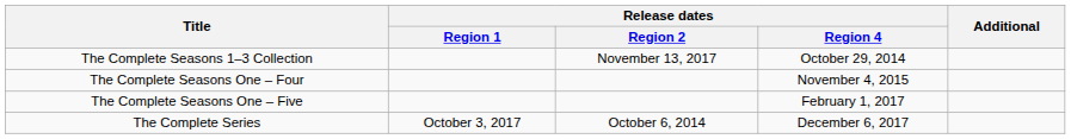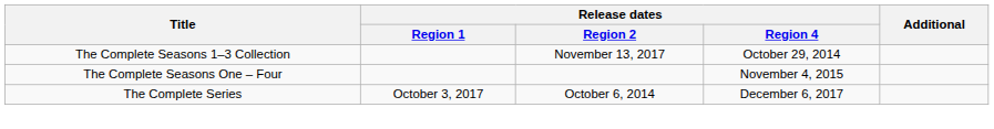- row: The Complete Seasons One – Five | February 1, 2017
